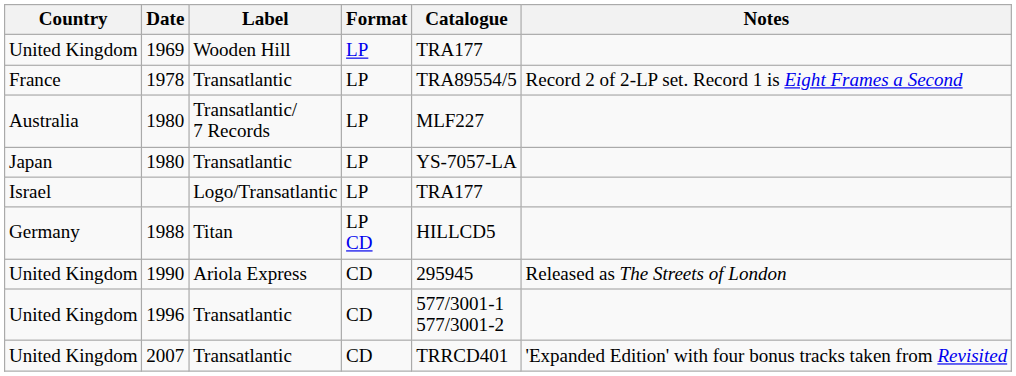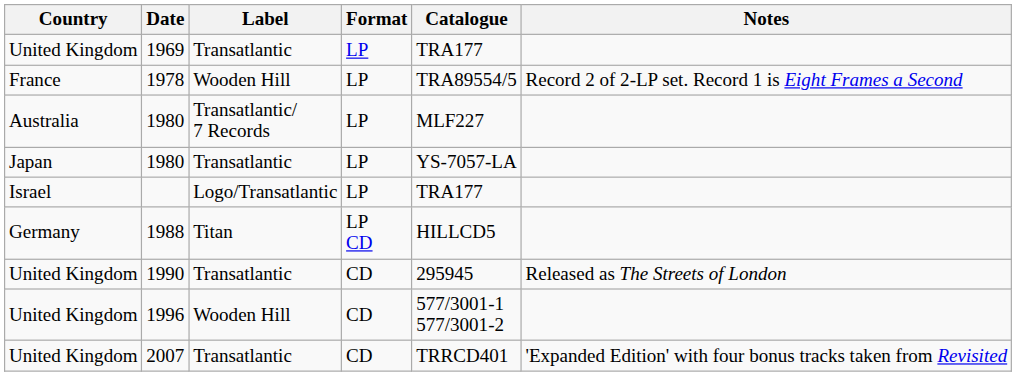1969 | Label: Wooden Hill -> Transatlantic
1978 | Label: Transatlantic -> Wooden Hill
1990 | Label: Ariola Express -> Transatlantic
1996 | Label: Transatlantic -> Wooden Hill
